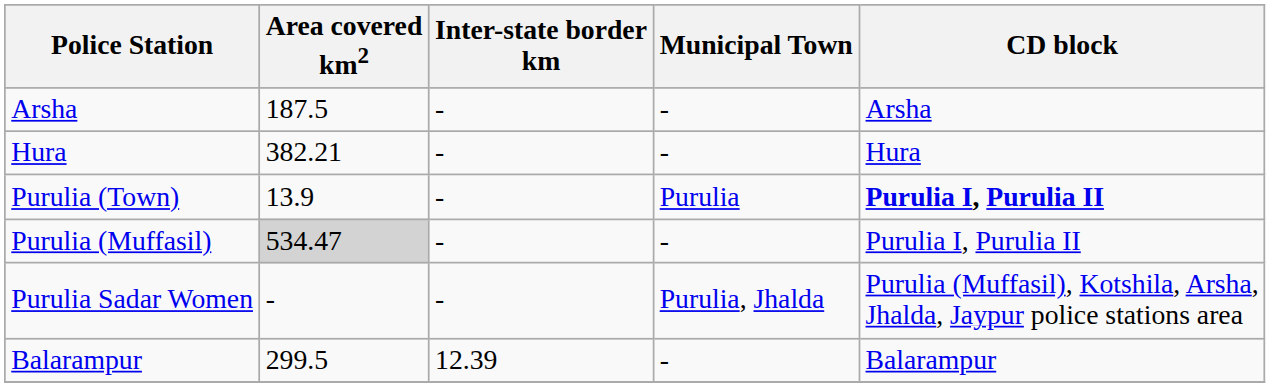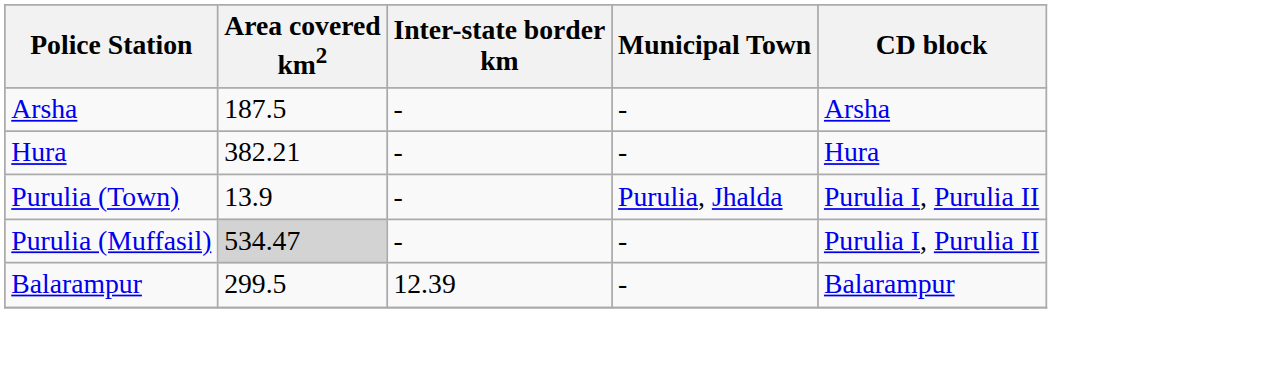Purulia (Town) | Municipal Town: Purulia -> Purulia, Jhalda
Purulia (Town) | CD block: bold -> normal
- row: Purulia Sadar Women | - | - | Purulia, Jhalda | Purulia (Muffasil), Kotshila, Arsha, Jhalda, Jaypur police stations area
